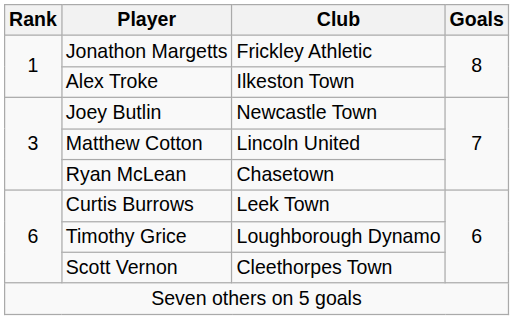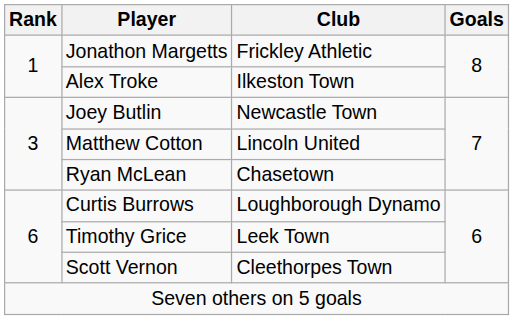Curtis Burrows | Club: Leek Town -> Loughborough Dynamo
Timothy Grice | Club: Loughborough Dynamo -> Leek Town
